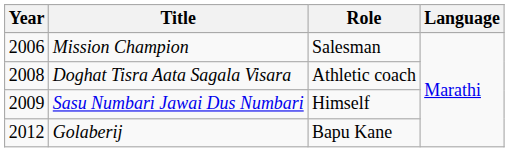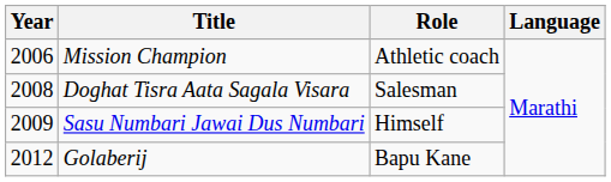Mission Champion | Role: Salesman -> Athletic coach
Doghat Tisra Aata Sagala Visara | Role: Athletic coach -> Salesman
